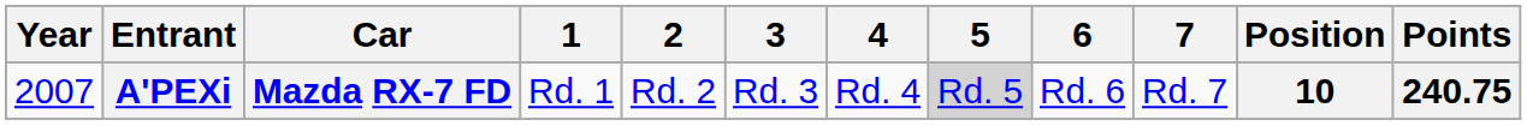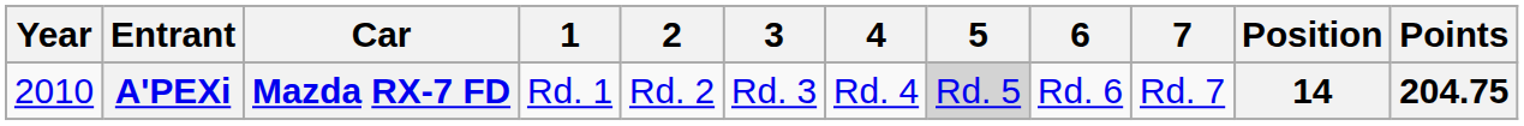A'PEXi | Year: 2007 -> 2010
A'PEXi | Position: 10 -> 14
A'PEXi | Points: 240.75 -> 204.75
